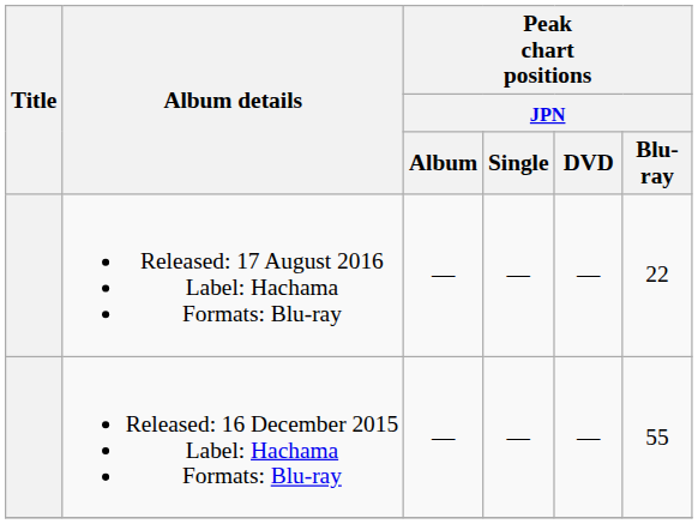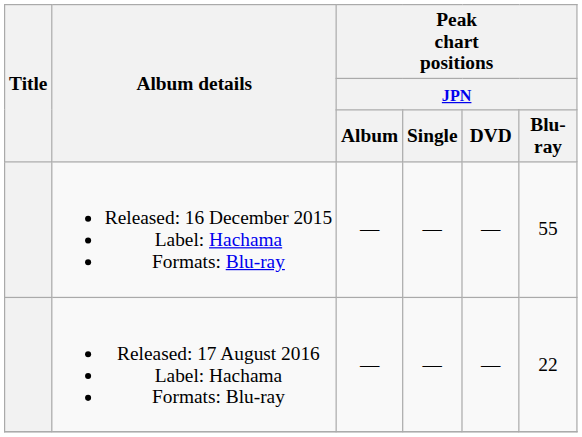rows swapped: Released: 16 December 2015 Label: Hachama Formats: Blu-ray <-> Released: 17 August 2016 Label: Hachama Formats: Blu-ray
